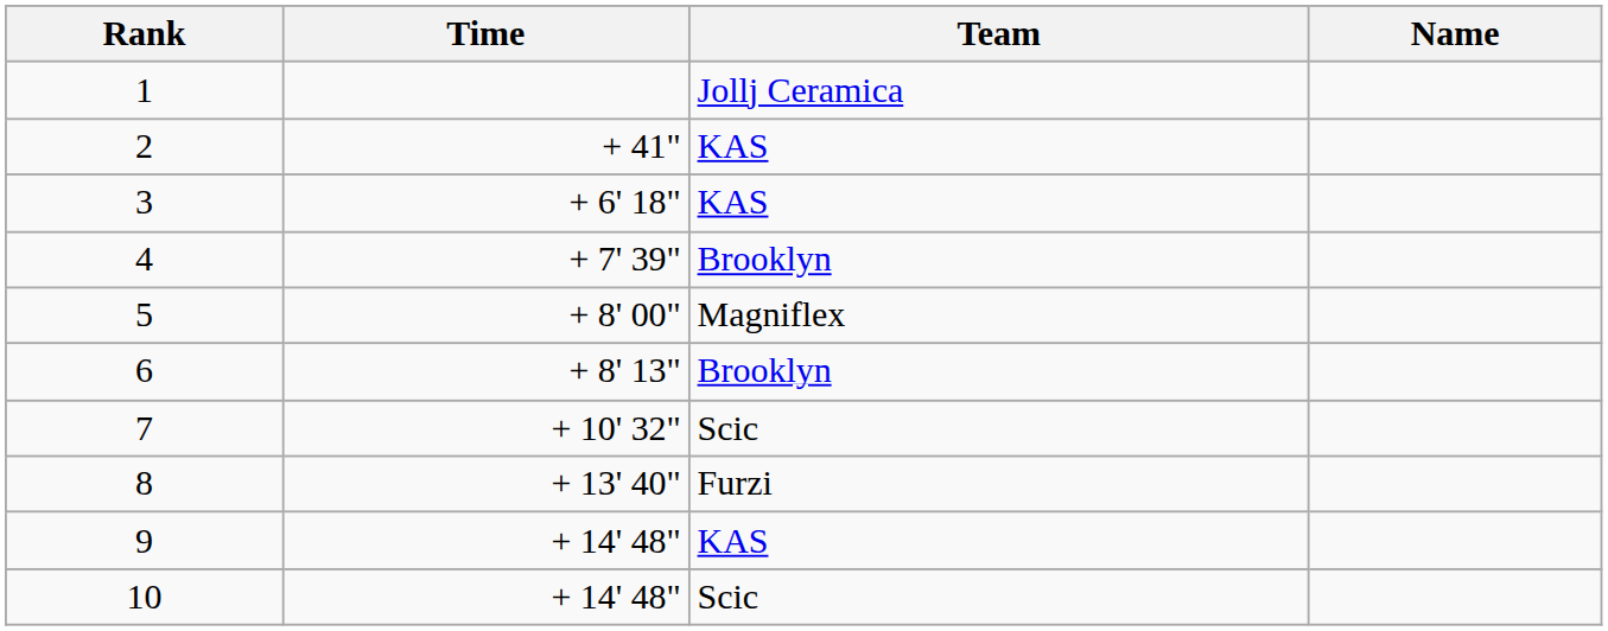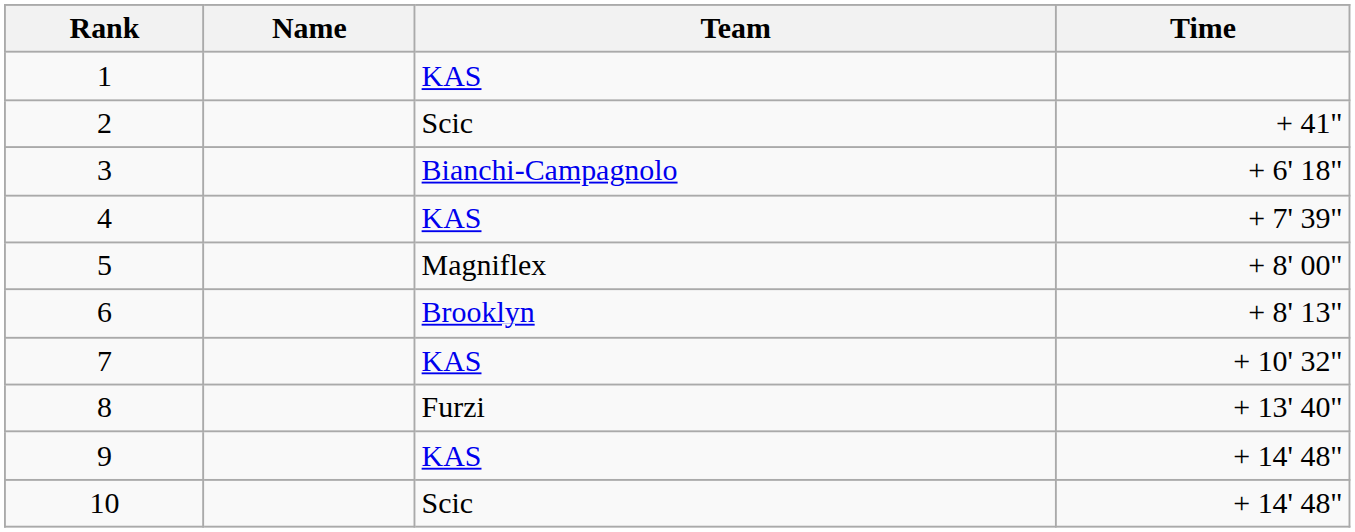columns swapped: Name <-> Time
1 | Team: Jollj Ceramica -> KAS
2 | Team: KAS -> Scic
3 | Team: KAS -> Bianchi-Campagnolo
4 | Team: Brooklyn -> KAS
7 | Team: Scic -> KAS
